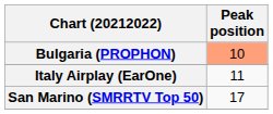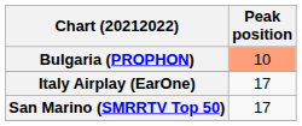Italy Airplay (EarOne) | Peak position: 11 -> 17
